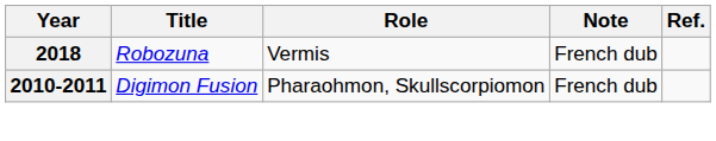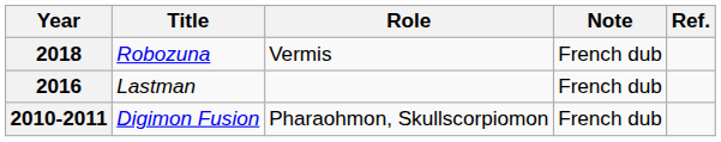+ row: 2016 | Lastman | French dub
